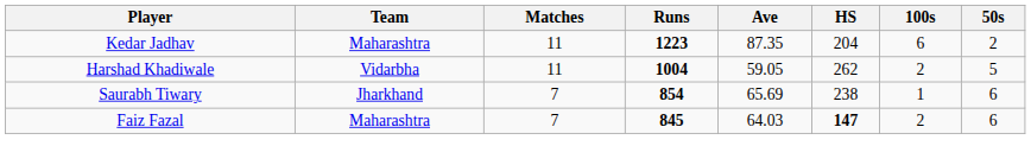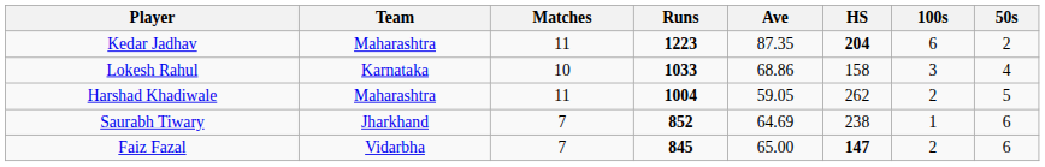Kedar Jadhav | HS: normal -> bold
+ row: Lokesh Rahul | Karnataka | 10 | 1033 | 68.86 | 158 | 3 | 4
Harshad Khadiwale | Team: Vidarbha -> Maharashtra
Saurabh Tiwary | Runs: 854 -> 852
Saurabh Tiwary | Ave: 65.69 -> 64.69
Faiz Fazal | Team: Maharashtra -> Vidarbha
Faiz Fazal | Ave: 64.03 -> 65.00
